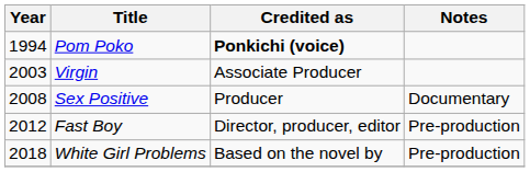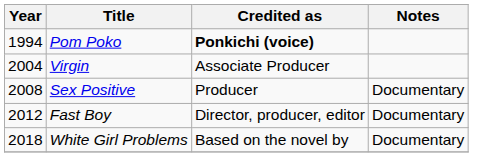Virgin | Year: 2003 -> 2004
Fast Boy | Notes: Pre-production -> Documentary
White Girl Problems | Notes: Pre-production -> Documentary
